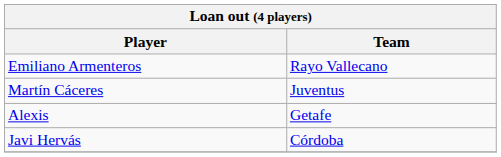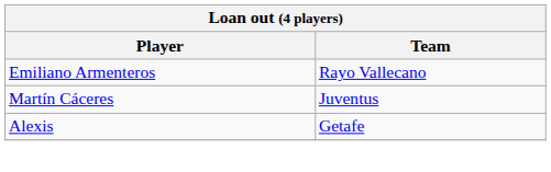- row: Javi Hervás | Córdoba
